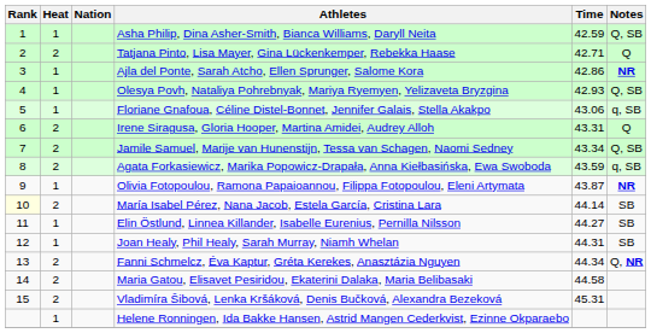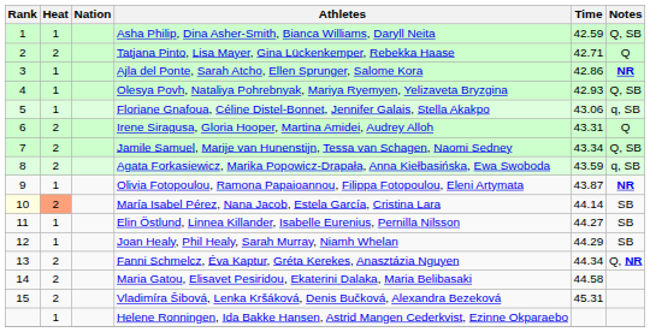María Isabel Pérez, Nana Jacob, Estela García, Cristina Lara | Heat: no background -> lightsalmon background
Joan Healy, Phil Healy, Sarah Murray, Niamh Whelan | Time: 44.31 -> 44.29
